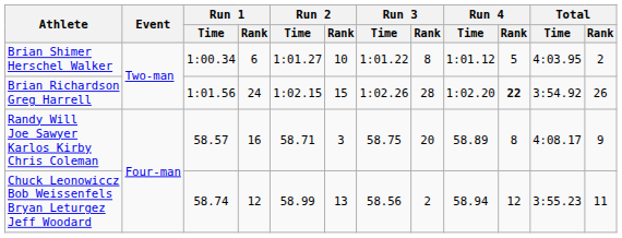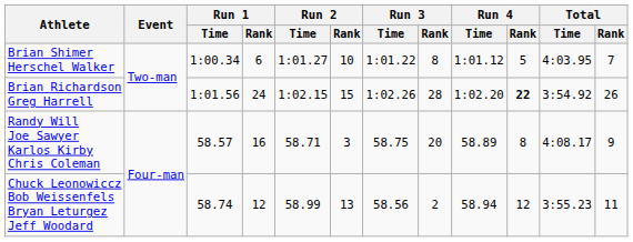Brian Shimer Herschel Walker | Total / Rank: 2 -> 7
